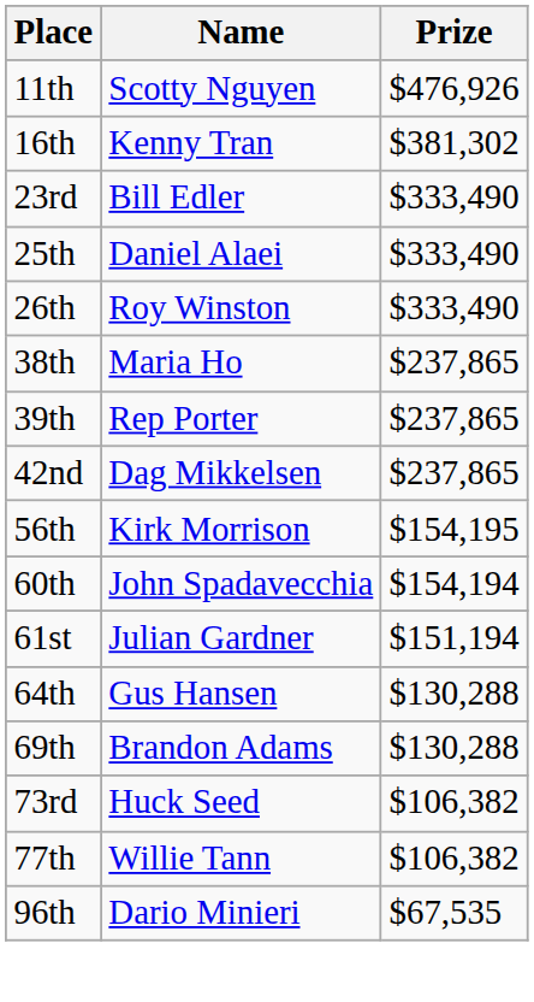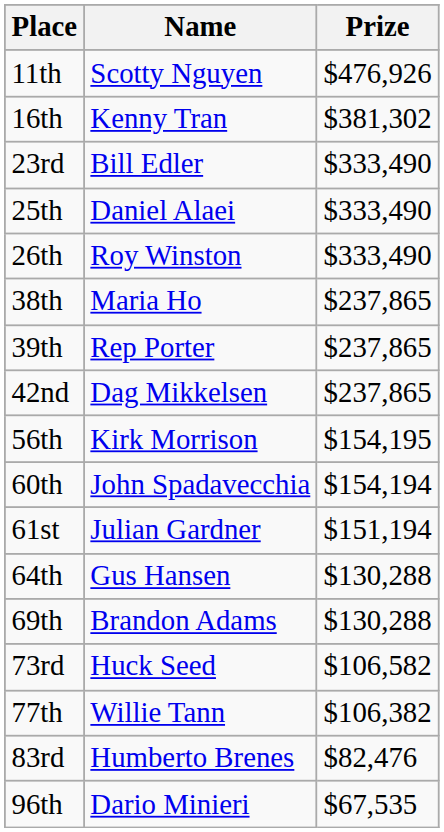73rd | Prize: $106,382 -> $106,582
+ row: 83rd | Humberto Brenes | $82,476
